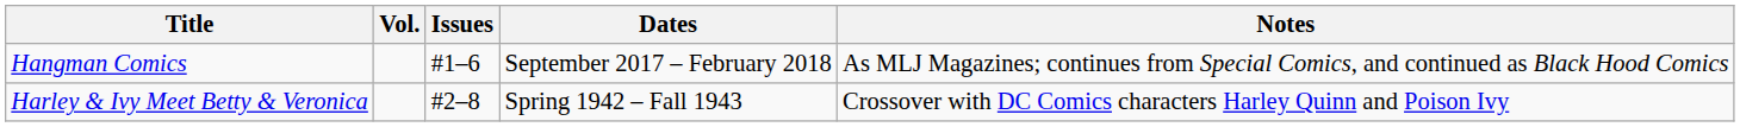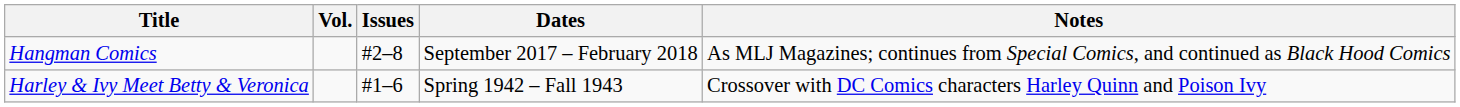Hangman Comics | Issues: #1–6 -> #2–8
Harley & Ivy Meet Betty & Veronica | Issues: #2–8 -> #1–6
